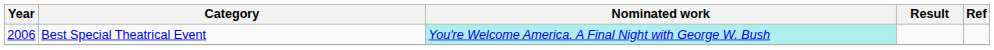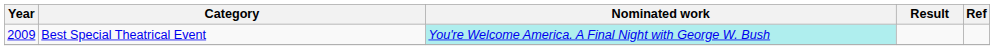Best Special Theatrical Event | Year: 2006 -> 2009
